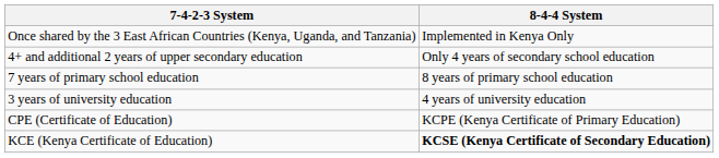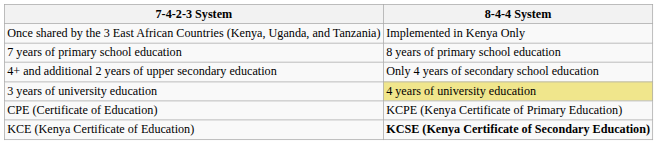rows swapped: 7 years of primary school education <-> 4+ and additional 2 years of upper secondary education
3 years of university education | 8-4-4 System: no background -> khaki background
